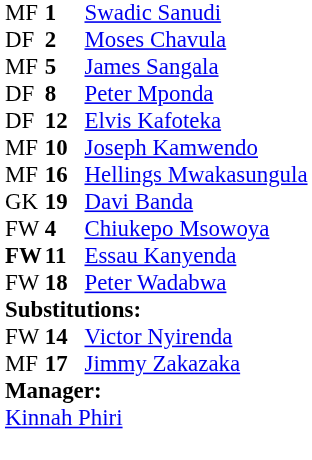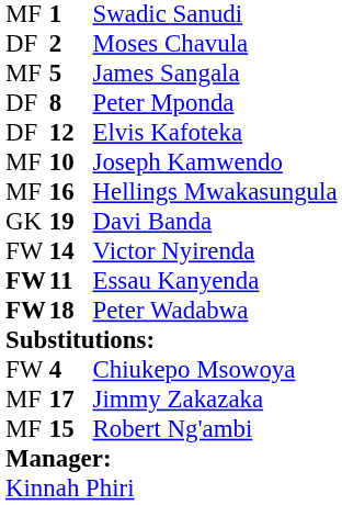rows swapped: Victor Nyirenda <-> Chiukepo Msowoya
Peter Wadabwa | column 1: normal -> bold
+ row: MF | 15 | Robert Ng'ambi
